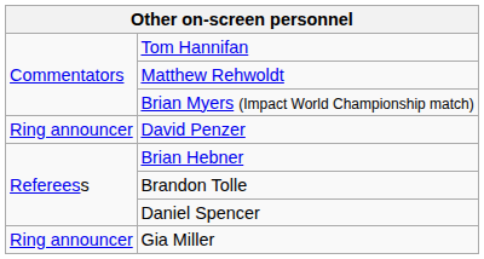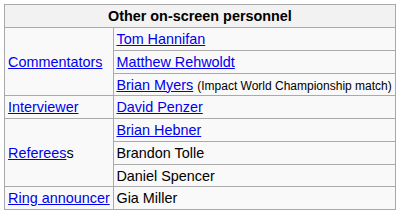David Penzer | column 1: Ring announcer -> Interviewer
